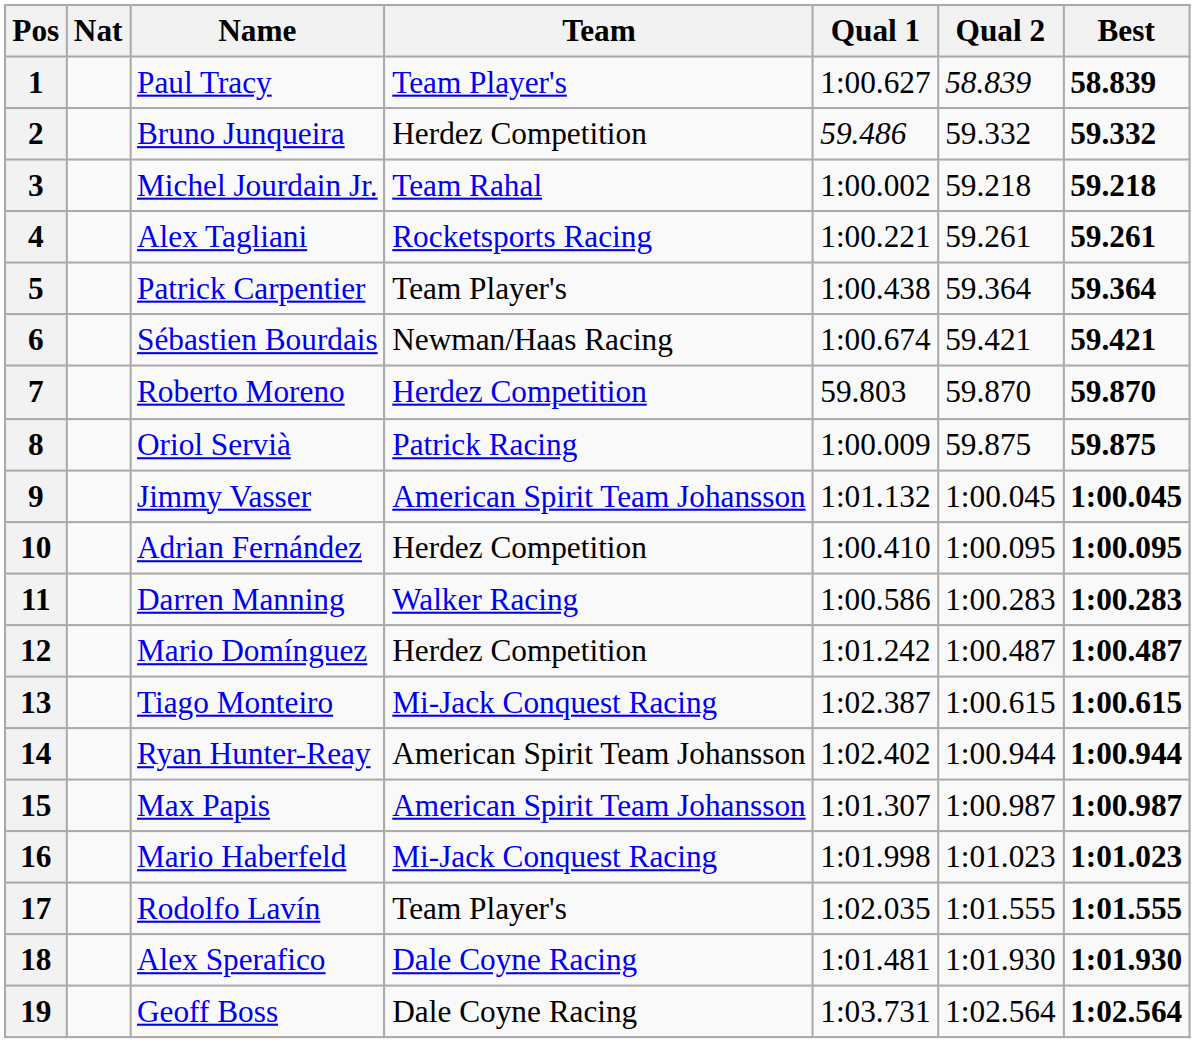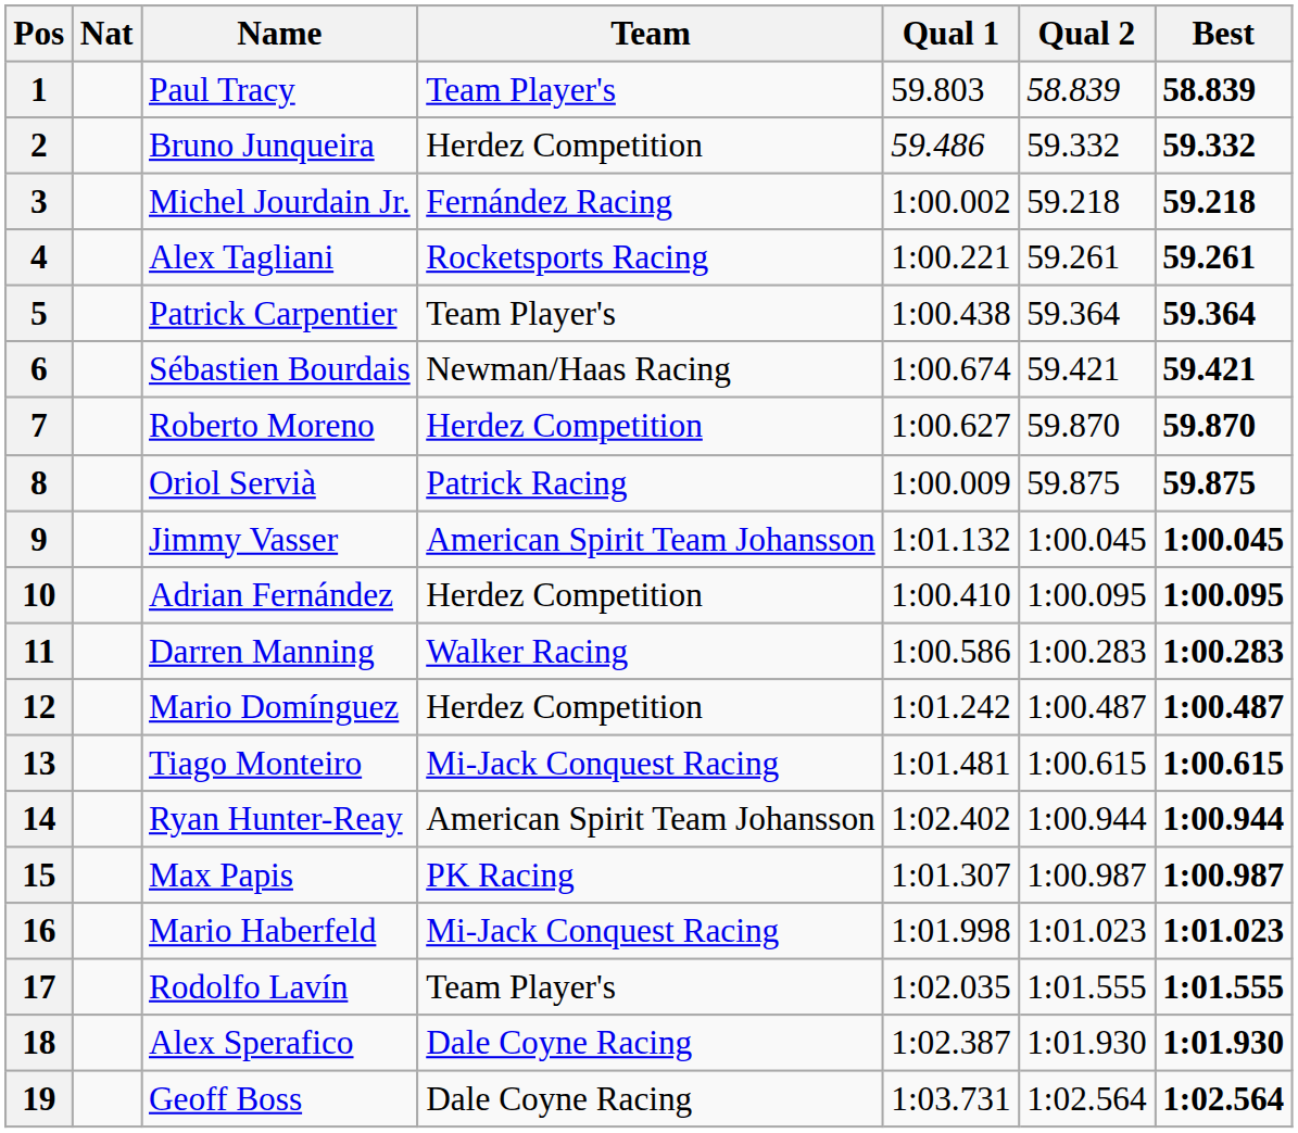1 | Qual 1: 1:00.627 -> 59.803
3 | Team: Team Rahal -> Fernández Racing
7 | Qual 1: 59.803 -> 1:00.627
13 | Qual 1: 1:02.387 -> 1:01.481
15 | Team: American Spirit Team Johansson -> PK Racing
18 | Qual 1: 1:01.481 -> 1:02.387
